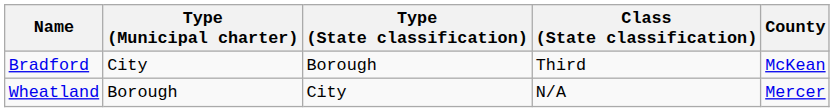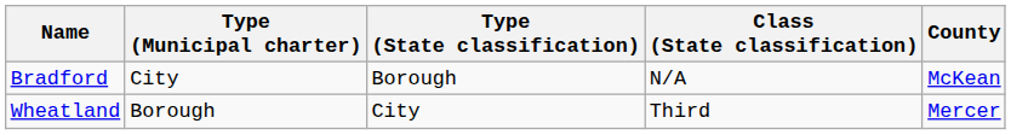Bradford | Class (State classification): Third -> N/A
Wheatland | Class (State classification): N/A -> Third
